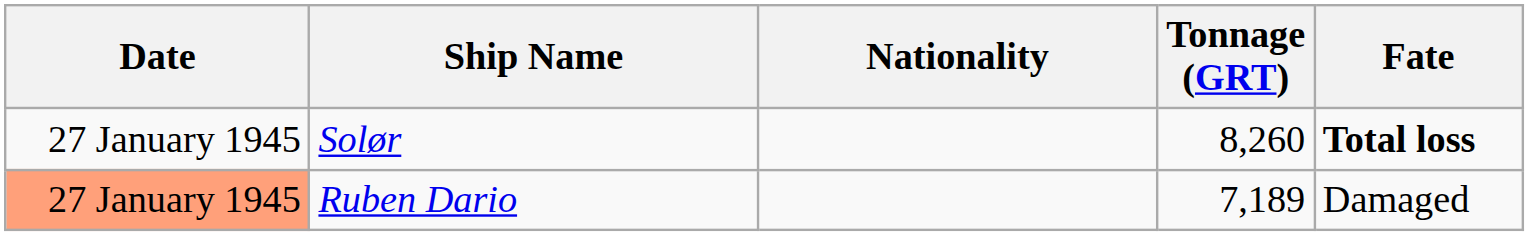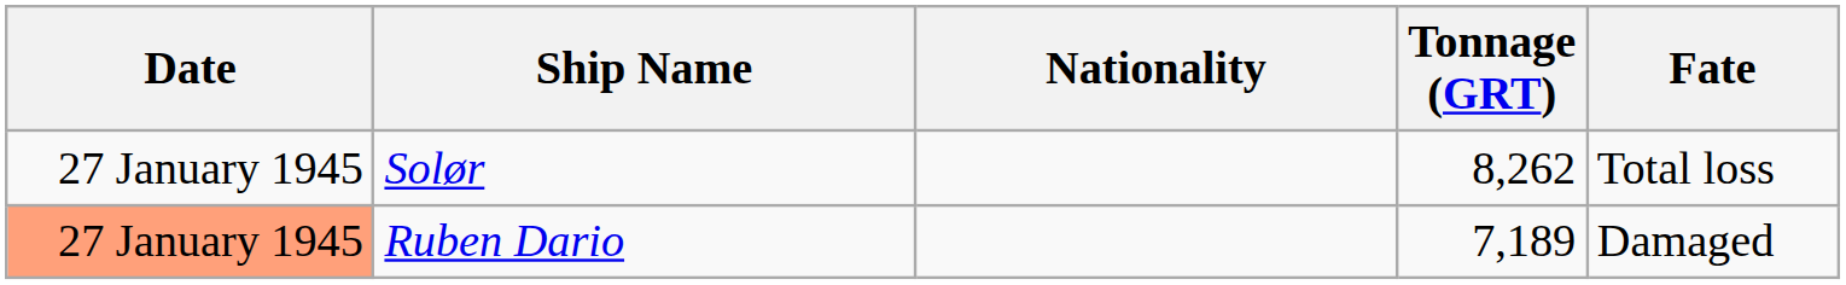Solør | Tonnage (GRT): 8,260 -> 8,262
Solør | Fate: bold -> normal
